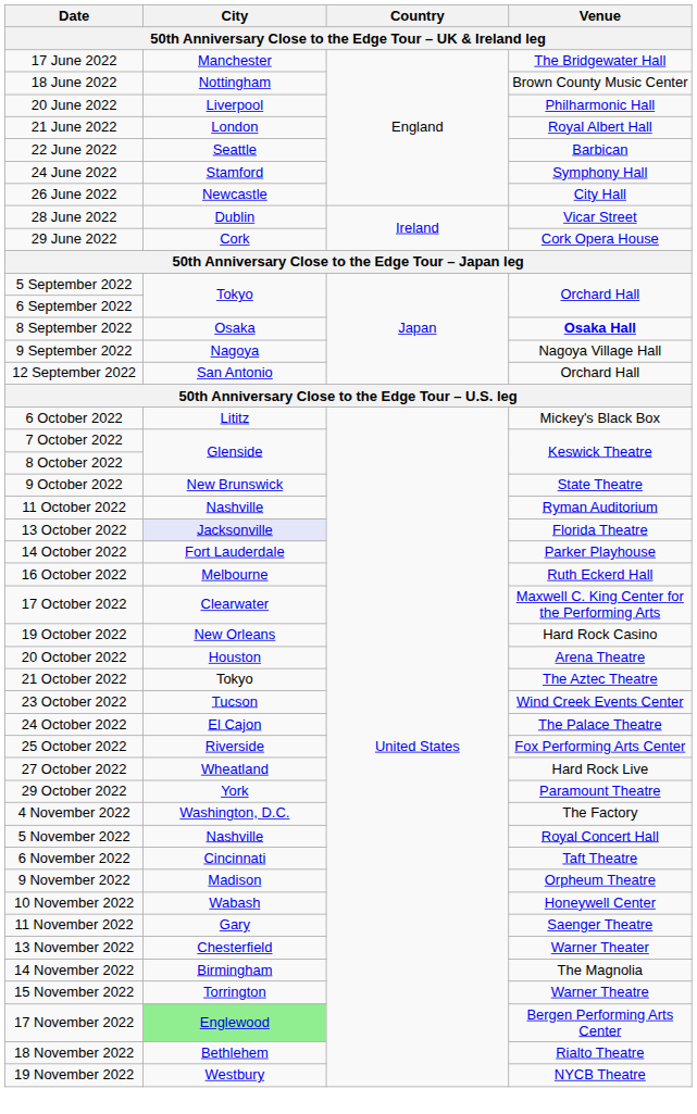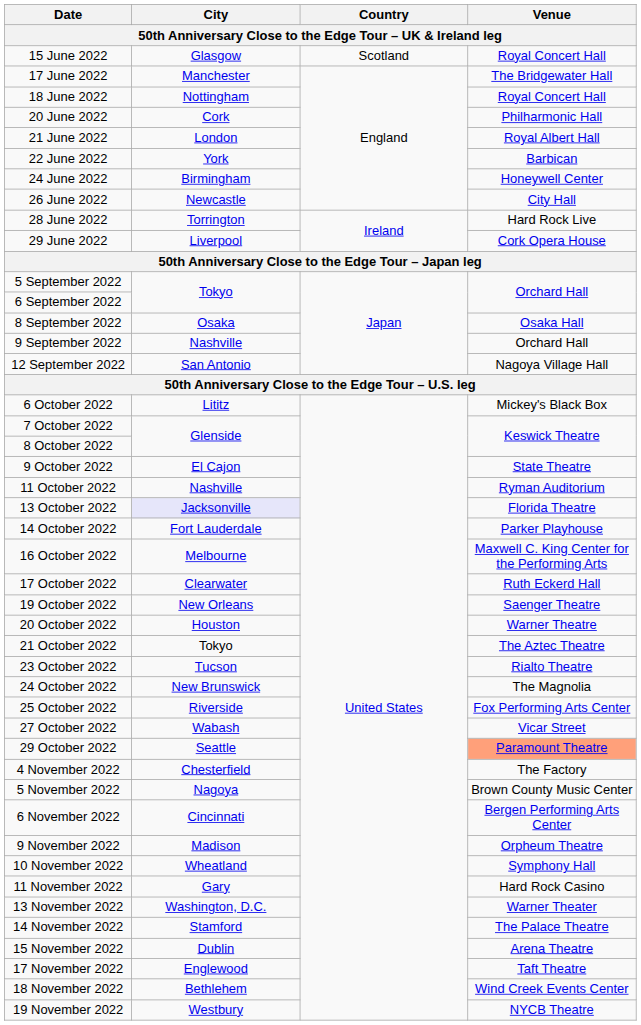+ row: 15 June 2022 | Glasgow | Scotland | Royal Concert Hall
18 June 2022 | Venue: Brown County Music Center -> Royal Concert Hall
20 June 2022 | City: Liverpool -> Cork
22 June 2022 | City: Seattle -> York
24 June 2022 | City: Stamford -> Birmingham
24 June 2022 | Venue: Symphony Hall -> Honeywell Center
28 June 2022 | City: Dublin -> Torrington
28 June 2022 | Venue: Vicar Street -> Hard Rock Live
29 June 2022 | City: Cork -> Liverpool
8 September 2022 | Venue: bold -> normal
9 September 2022 | City: Nagoya -> Nashville
9 September 2022 | Venue: Nagoya Village Hall -> Orchard Hall
12 September 2022 | Venue: Orchard Hall -> Nagoya Village Hall
9 October 2022 | City: New Brunswick -> El Cajon
16 October 2022 | Venue: Ruth Eckerd Hall -> Maxwell C. King Center for the Performing Arts
17 October 2022 | Venue: Maxwell C. King Center for the Performing Arts -> Ruth Eckerd Hall
19 October 2022 | Venue: Hard Rock Casino -> Saenger Theatre
20 October 2022 | Venue: Arena Theatre -> Warner Theatre
23 October 2022 | Venue: Wind Creek Events Center -> Rialto Theatre
24 October 2022 | City: El Cajon -> New Brunswick
24 October 2022 | Venue: The Palace Theatre -> The Magnolia
27 October 2022 | City: Wheatland -> Wabash
27 October 2022 | Venue: Hard Rock Live -> Vicar Street
29 October 2022 | City: York -> Seattle
29 October 2022 | Venue: no background -> lightsalmon background
4 November 2022 | City: Washington, D.C. -> Chesterfield
5 November 2022 | City: Nashville -> Nagoya
5 November 2022 | Venue: Royal Concert Hall -> Brown County Music Center
6 November 2022 | Venue: Taft Theatre -> Bergen Performing Arts Center
10 November 2022 | City: Wabash -> Wheatland
10 November 2022 | Venue: Honeywell Center -> Symphony Hall
11 November 2022 | Venue: Saenger Theatre -> Hard Rock Casino
13 November 2022 | City: Chesterfield -> Washington, D.C.
14 November 2022 | City: Birmingham -> Stamford
14 November 2022 | Venue: The Magnolia -> The Palace Theatre
15 November 2022 | City: Torrington -> Dublin
15 November 2022 | Venue: Warner Theatre -> Arena Theatre
17 November 2022 | City: lightgreen background -> no background
17 November 2022 | Venue: Bergen Performing Arts Center -> Taft Theatre
18 November 2022 | Venue: Rialto Theatre -> Wind Creek Events Center
